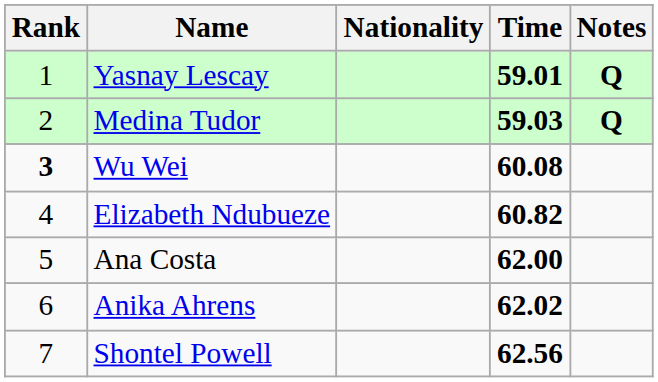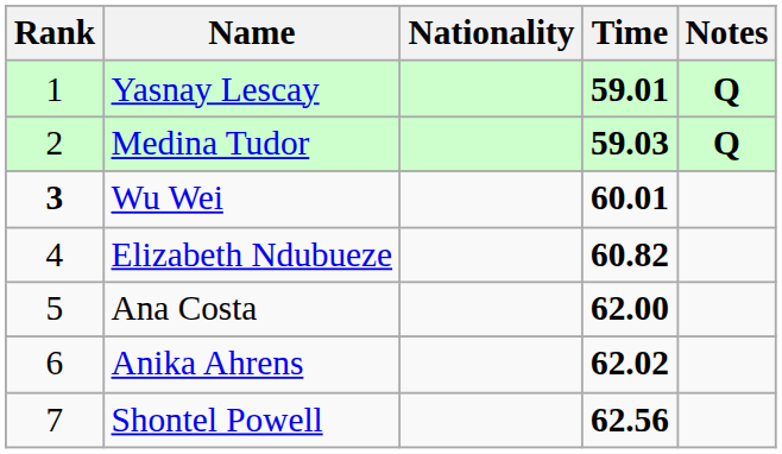Wu Wei | Time: 60.08 -> 60.01
